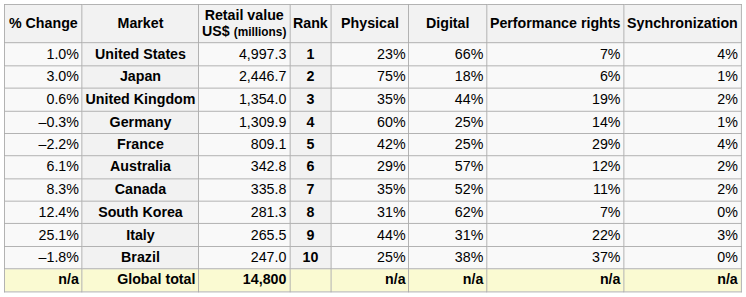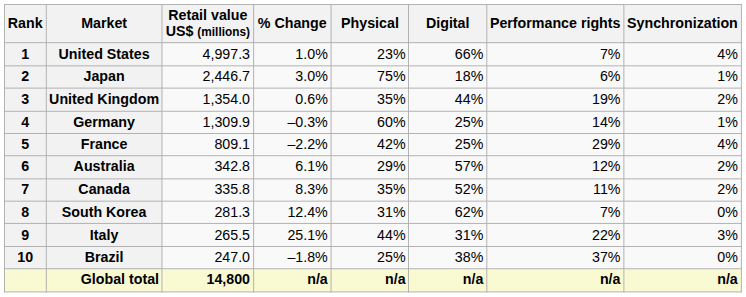columns swapped: Rank <-> % Change
